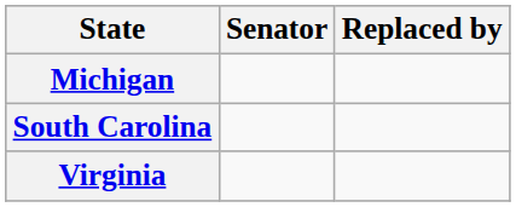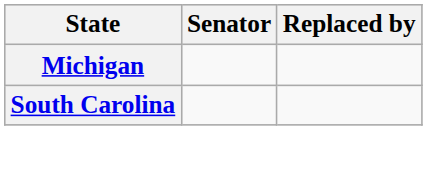- row: Virginia
